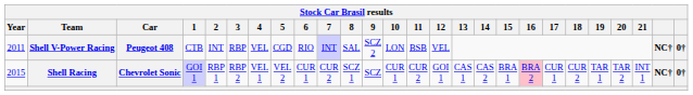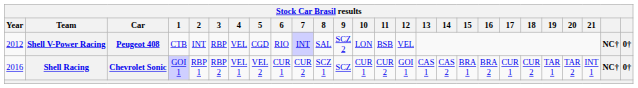Shell V-Power Racing | Year: 2011 -> 2012
Shell Racing | Year: 2015 -> 2016
Shell Racing | 16: pink background -> no background
